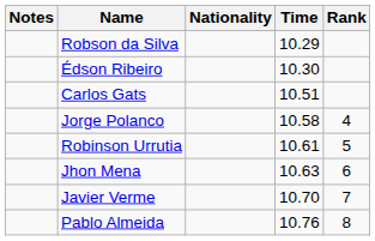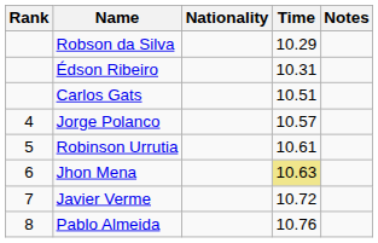columns swapped: Rank <-> Notes
Édson Ribeiro | Time: 10.30 -> 10.31
Jorge Polanco | Time: 10.58 -> 10.57
Jhon Mena | Time: no background -> khaki background
Javier Verme | Time: 10.70 -> 10.72
